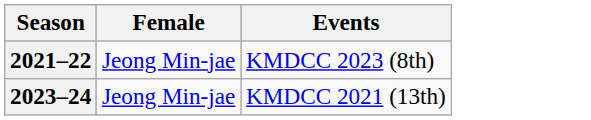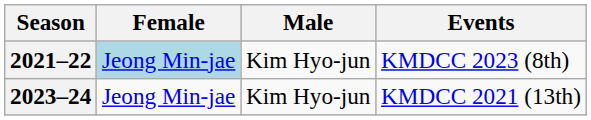+ column: Male | Kim Hyo-jun | Kim Hyo-jun
2021–22 | Female: no background -> lightblue background
